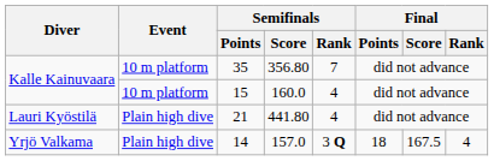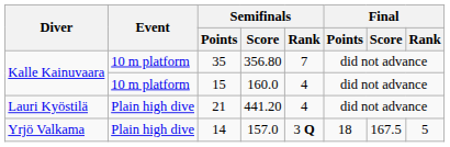21 | Semifinals / Score: 441.80 -> 441.20
14 | Final / Rank: 4 -> 5
